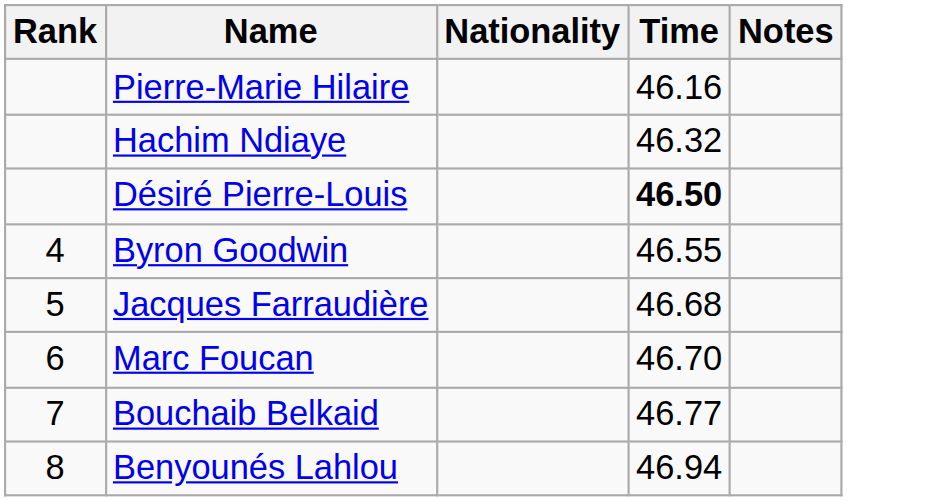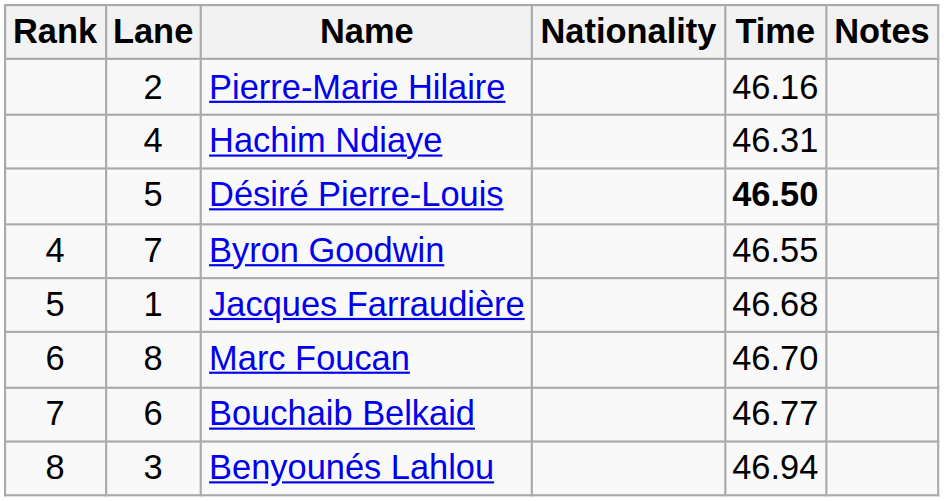+ column: Lane | 2 | 4 | 5 | 7 | 1 | 8 | 6 | 3
Hachim Ndiaye | Time: 46.32 -> 46.31
